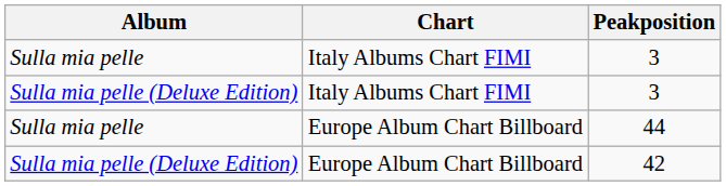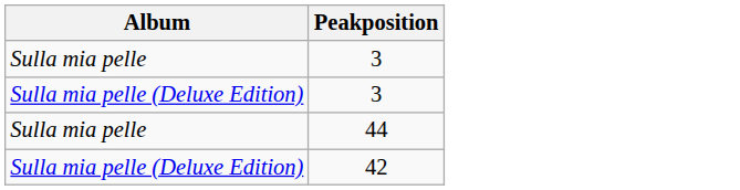- column: Chart | Italy Albums Chart FIMI | Italy Albums Chart FIMI | Europe Album Chart Billboard | Europe Album Chart Billboard
